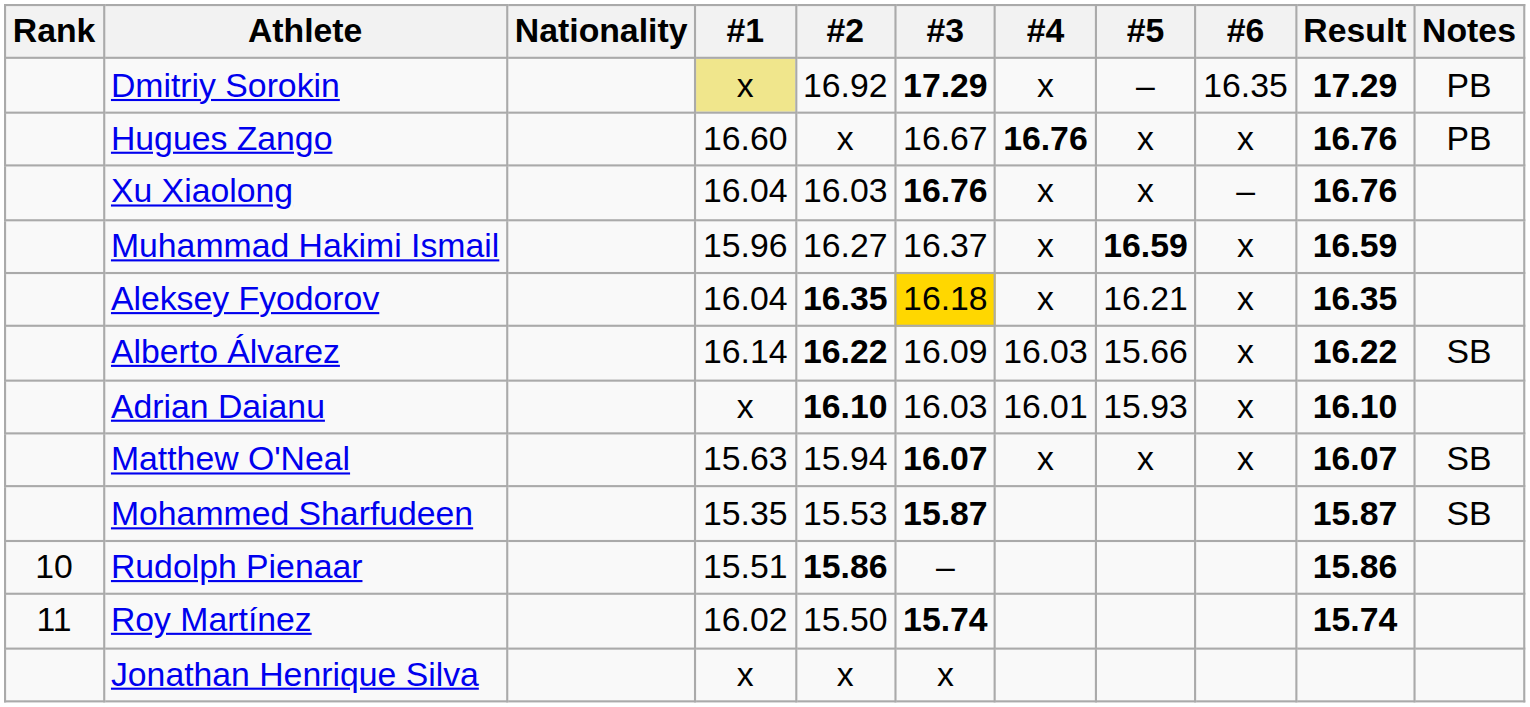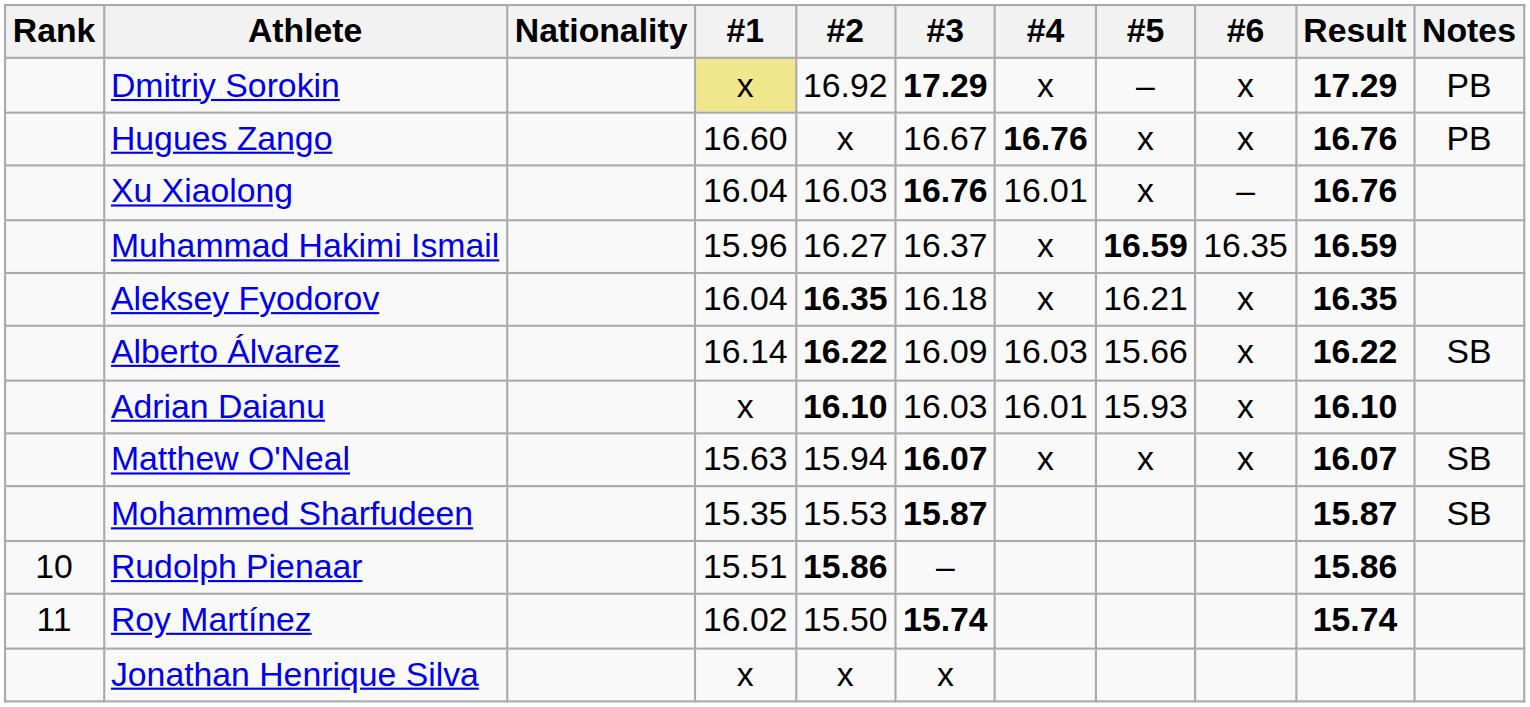Dmitriy Sorokin | #6: 16.35 -> x
Xu Xiaolong | #4: x -> 16.01
Muhammad Hakimi Ismail | #6: x -> 16.35
Aleksey Fyodorov | #3: gold background -> no background
